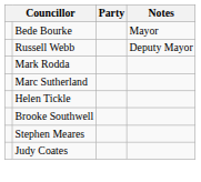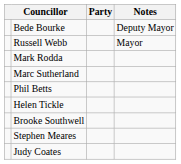Bede Bourke | Notes: Mayor -> Deputy Mayor
Russell Webb | Notes: Deputy Mayor -> Mayor
+ row: Phil Betts
